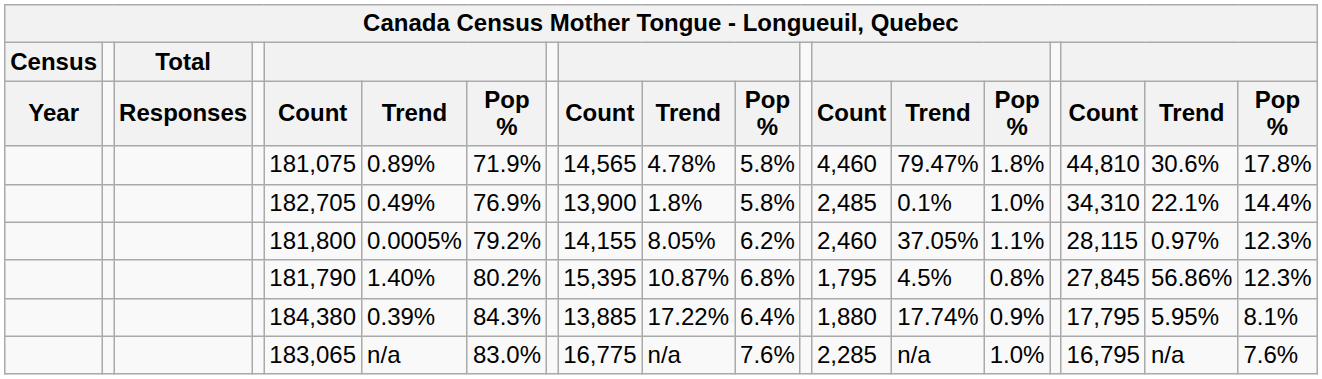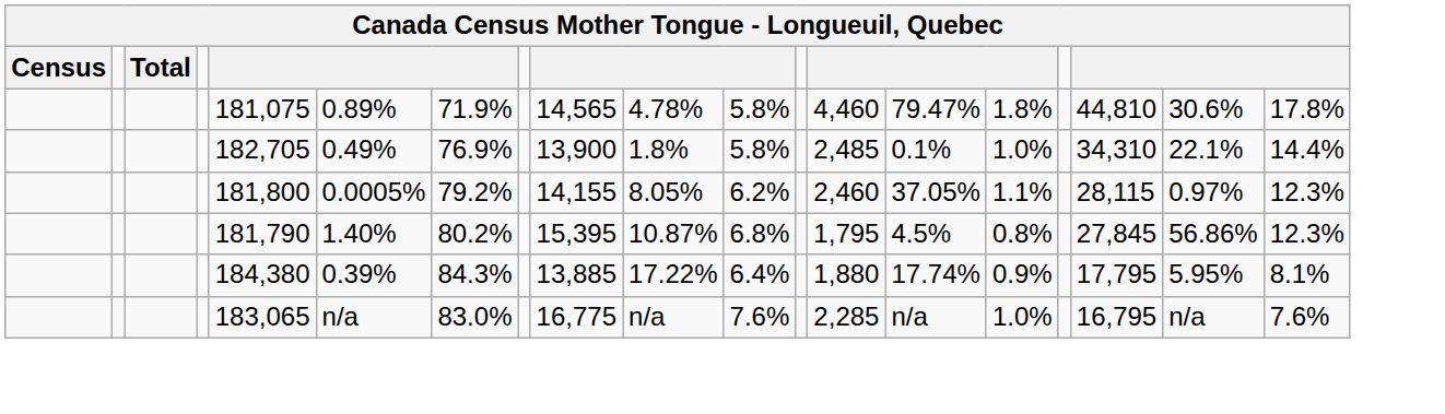- row: Year | Responses | Count | Trend | Pop % | Count | Trend | Pop % | Count | Trend | Pop % | Count | Trend | Pop %
